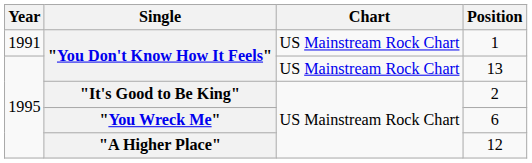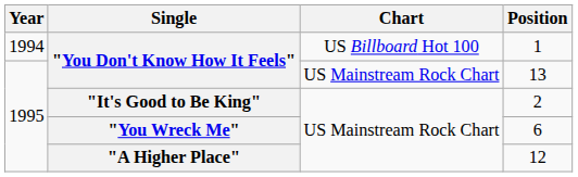1 | Year: 1991 -> 1994
1 | Chart: US Mainstream Rock Chart -> US Billboard Hot 100
